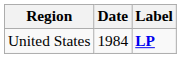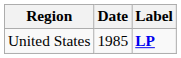United States | Date: 1984 -> 1985
